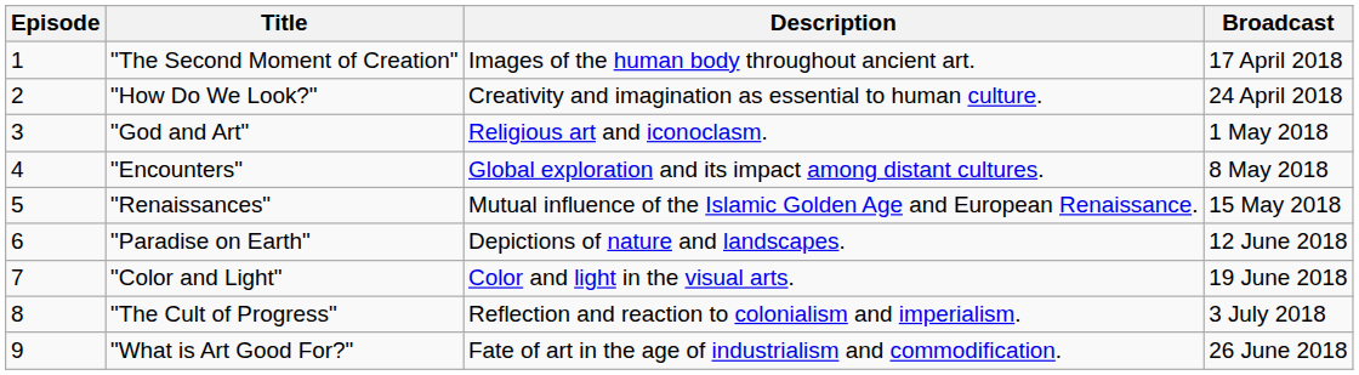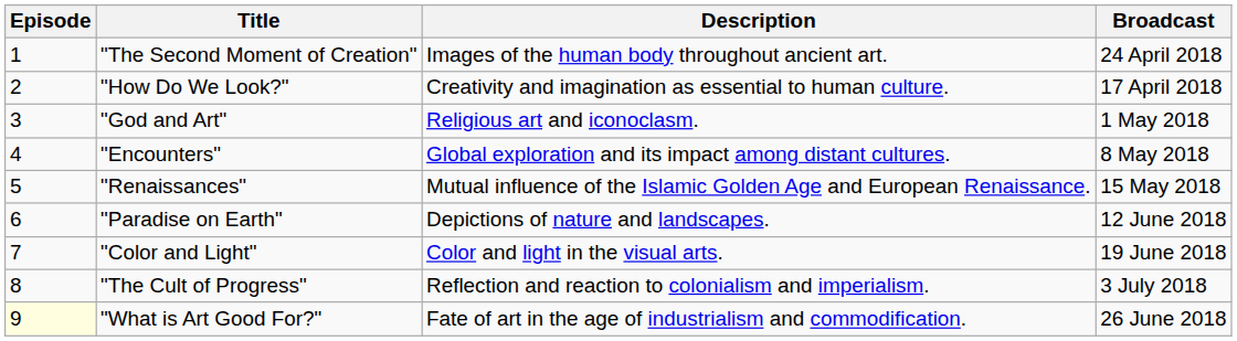"The Second Moment of Creation" | Broadcast: 17 April 2018 -> 24 April 2018
"How Do We Look?" | Broadcast: 24 April 2018 -> 17 April 2018
"What is Art Good For?" | Episode: no background -> lightyellow background
